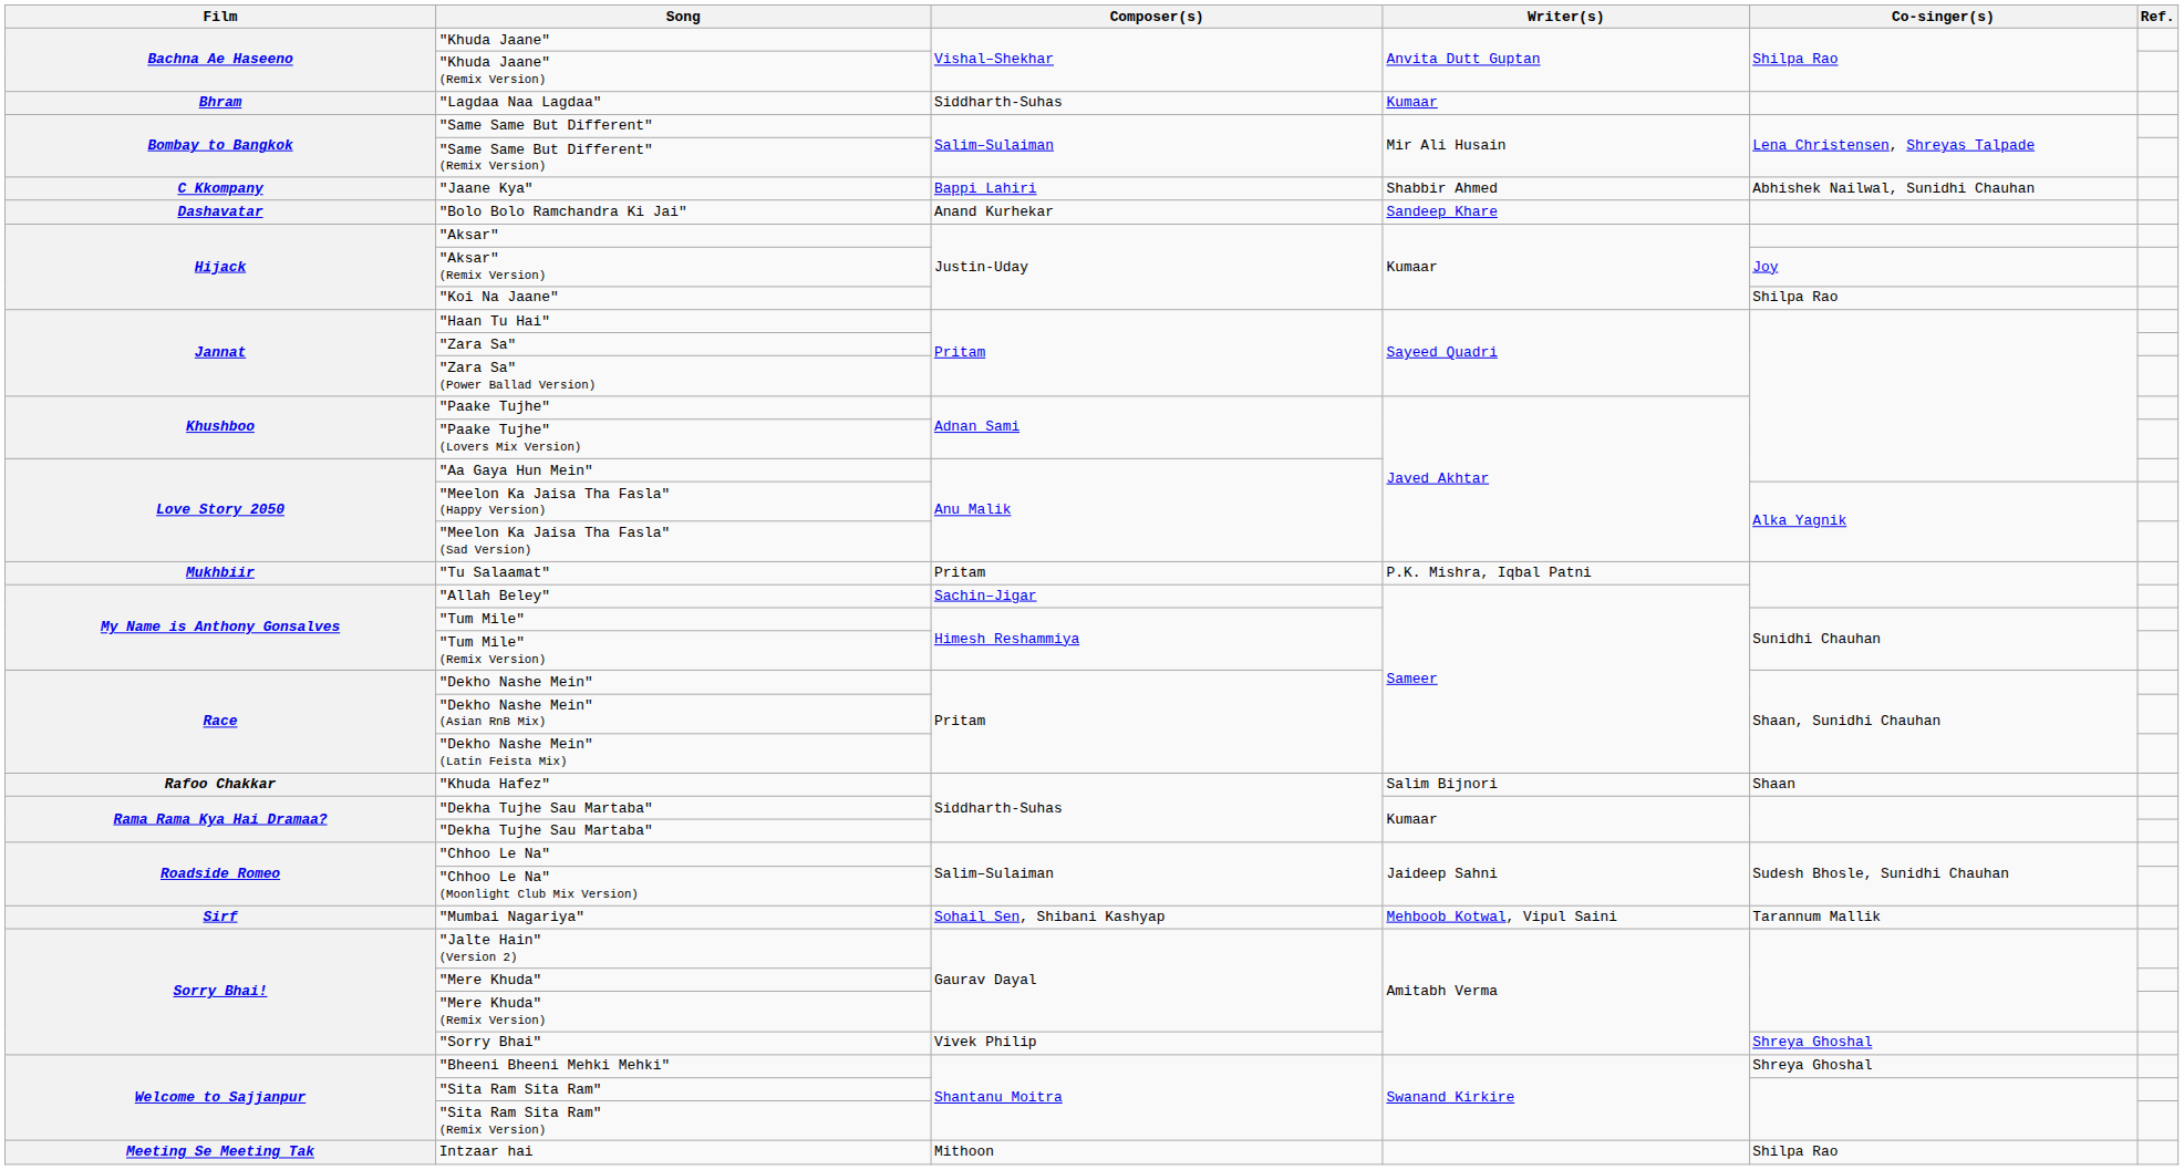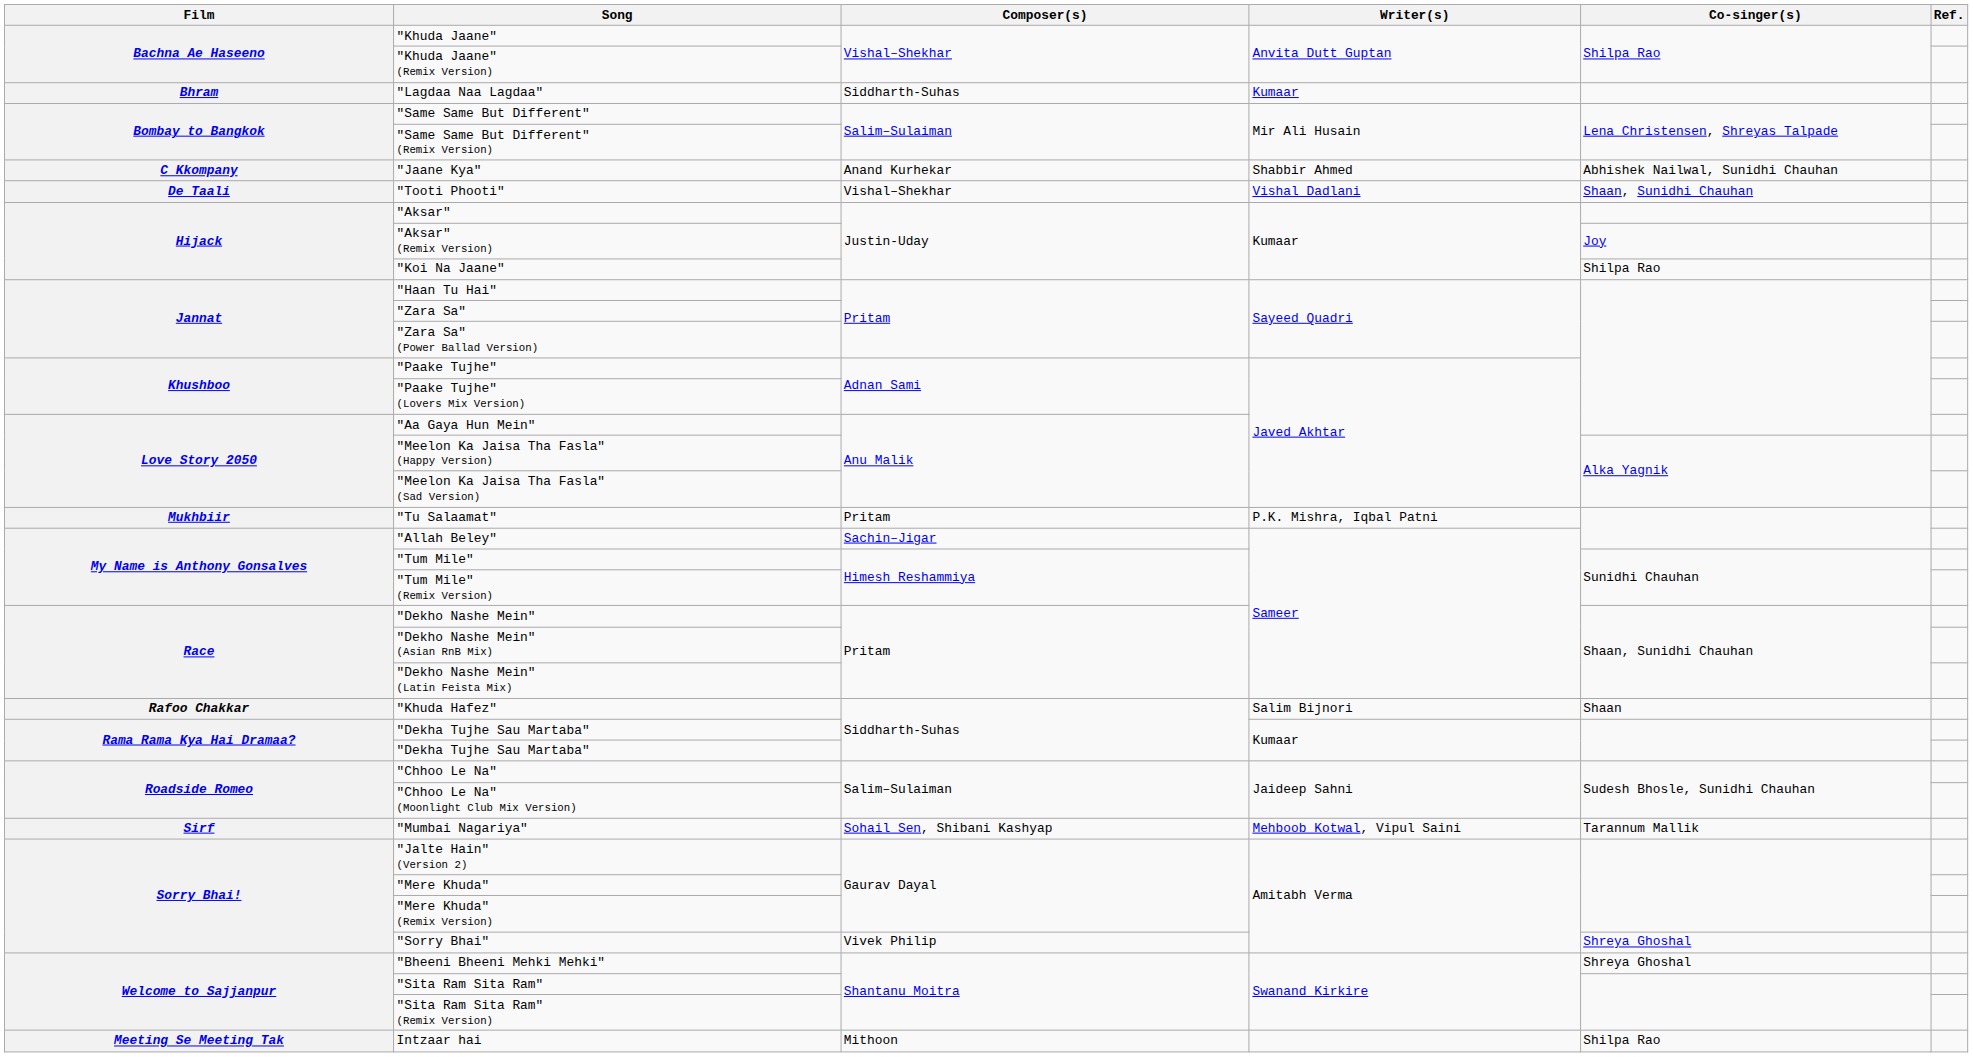"Jaane Kya" | Composer(s): Bappi Lahiri -> Anand Kurhekar
- row: Dashavatar | "Bolo Bolo Ramchandra Ki Jai" | Anand Kurhekar | Sandeep Khare
+ row: De Taali | "Tooti Phooti" | Vishal–Shekhar | Vishal Dadlani | Shaan, Sunidhi Chauhan
